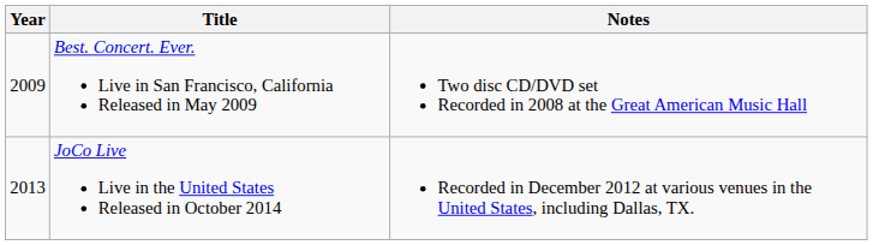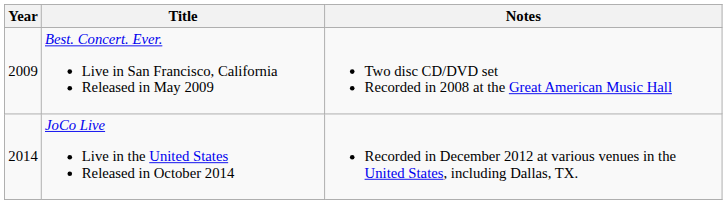JoCo Live Live in the United States Released in October 2014 | Year: 2013 -> 2014
